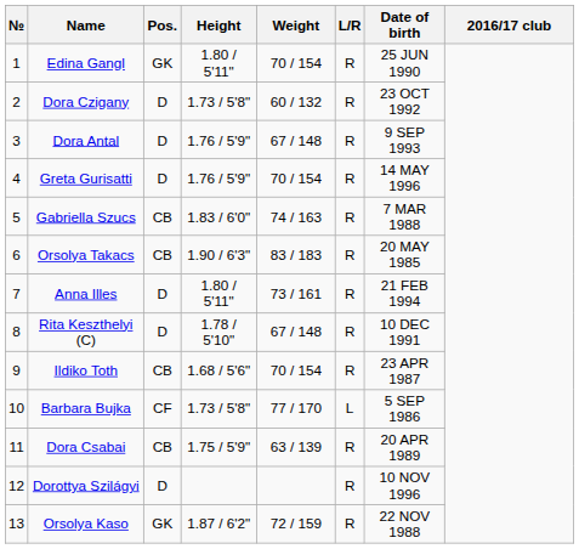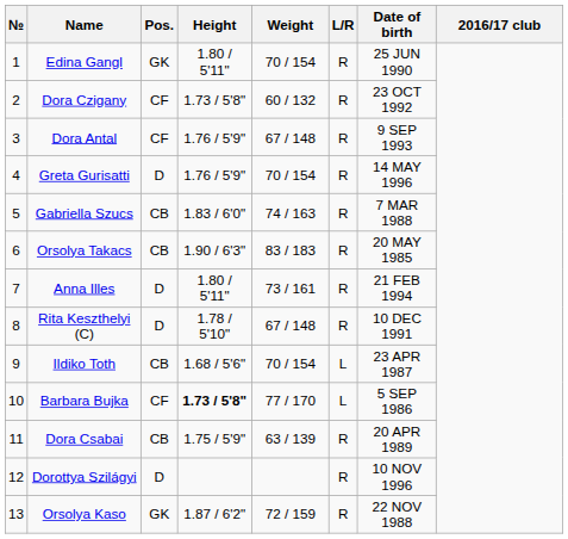Dora Czigany | Pos.: D -> CF
Dora Antal | Pos.: D -> CF
Ildiko Toth | L/R: R -> L
Barbara Bujka | Height: normal -> bold
